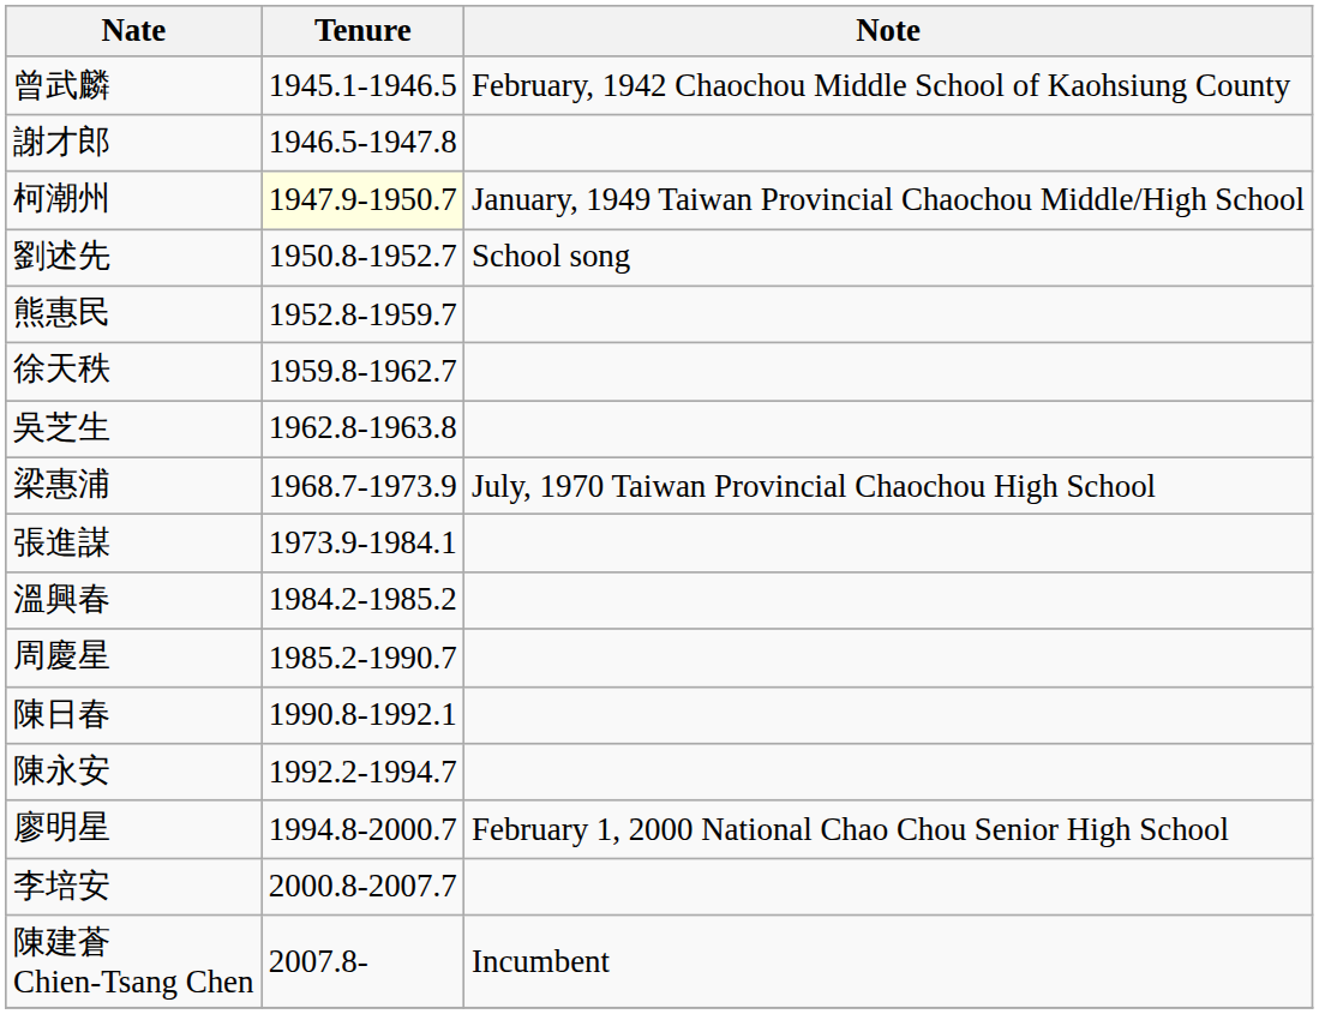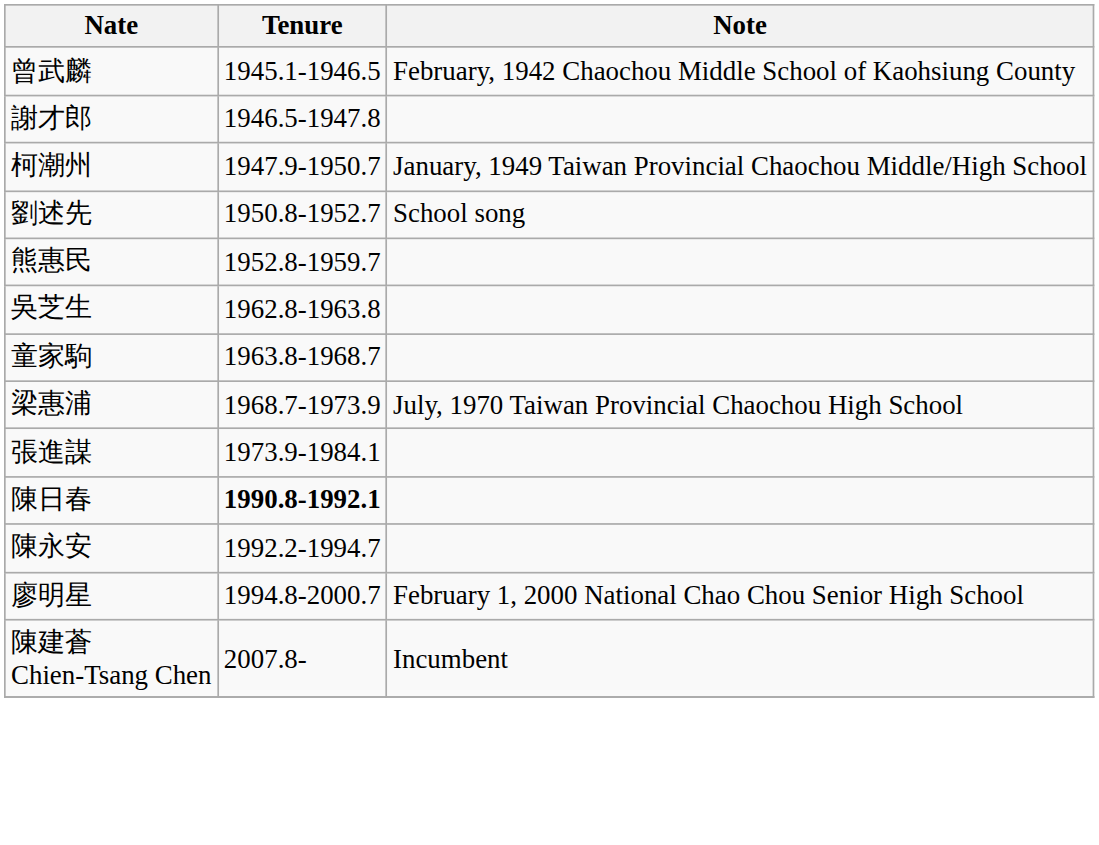柯潮州 | Tenure: lightyellow background -> no background
- row: 徐天秩 | 1959.8-1962.7
+ row: 童家駒 | 1963.8-1968.7
- row: 溫興春 | 1984.2-1985.2
- row: 周慶星 | 1985.2-1990.7
陳日春 | Tenure: normal -> bold
- row: 李培安 | 2000.8-2007.7
